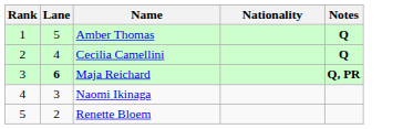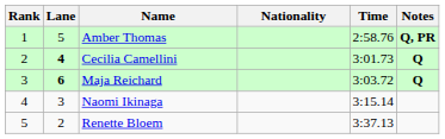+ column: Time | 2:58.76 | 3:01.73 | 3:03.72 | 3:15.14 | 3:37.13
Amber Thomas | Notes: Q -> Q, PR
Cecilia Camellini | Lane: normal -> bold
Maja Reichard | Notes: Q, PR -> Q
